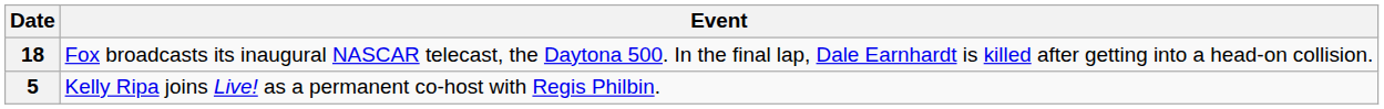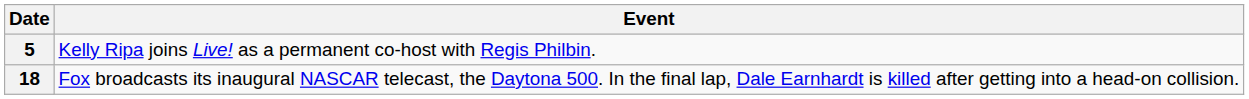rows swapped: 5 <-> 18
